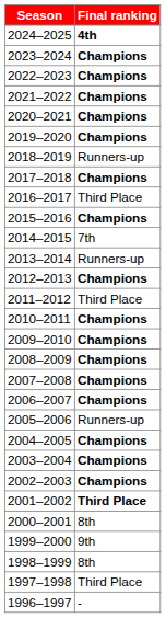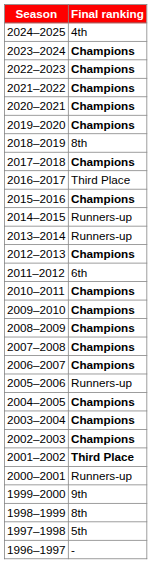2024–2025 | Final ranking: bold -> normal
2018–2019 | Final ranking: Runners-up -> 8th
2014–2015 | Final ranking: 7th -> Runners-up
2011–2012 | Final ranking: Third Place -> 6th
2000–2001 | Final ranking: 8th -> Runners-up
1997–1998 | Final ranking: Third Place -> 5th
